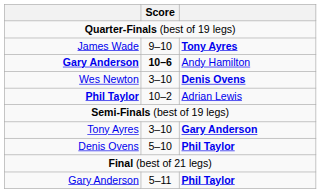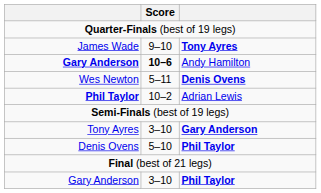Wes Newton | Score: 3–10 -> 5–11
Gary Anderson / Phil Taylor | Score: 5–11 -> 3–10
